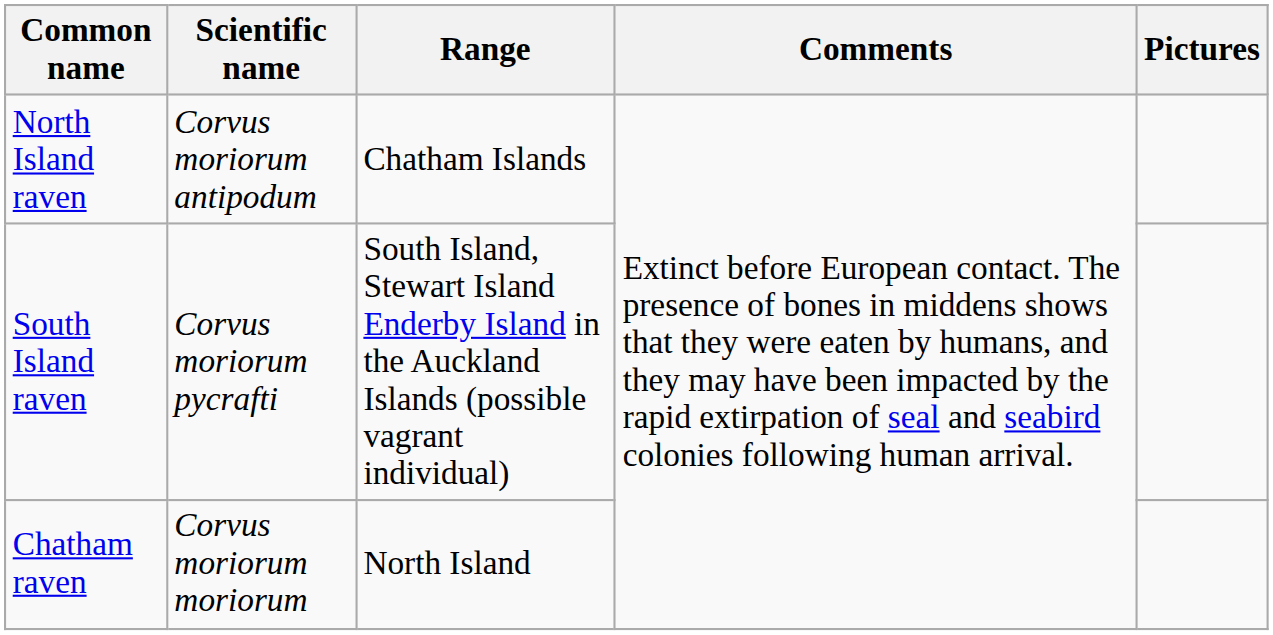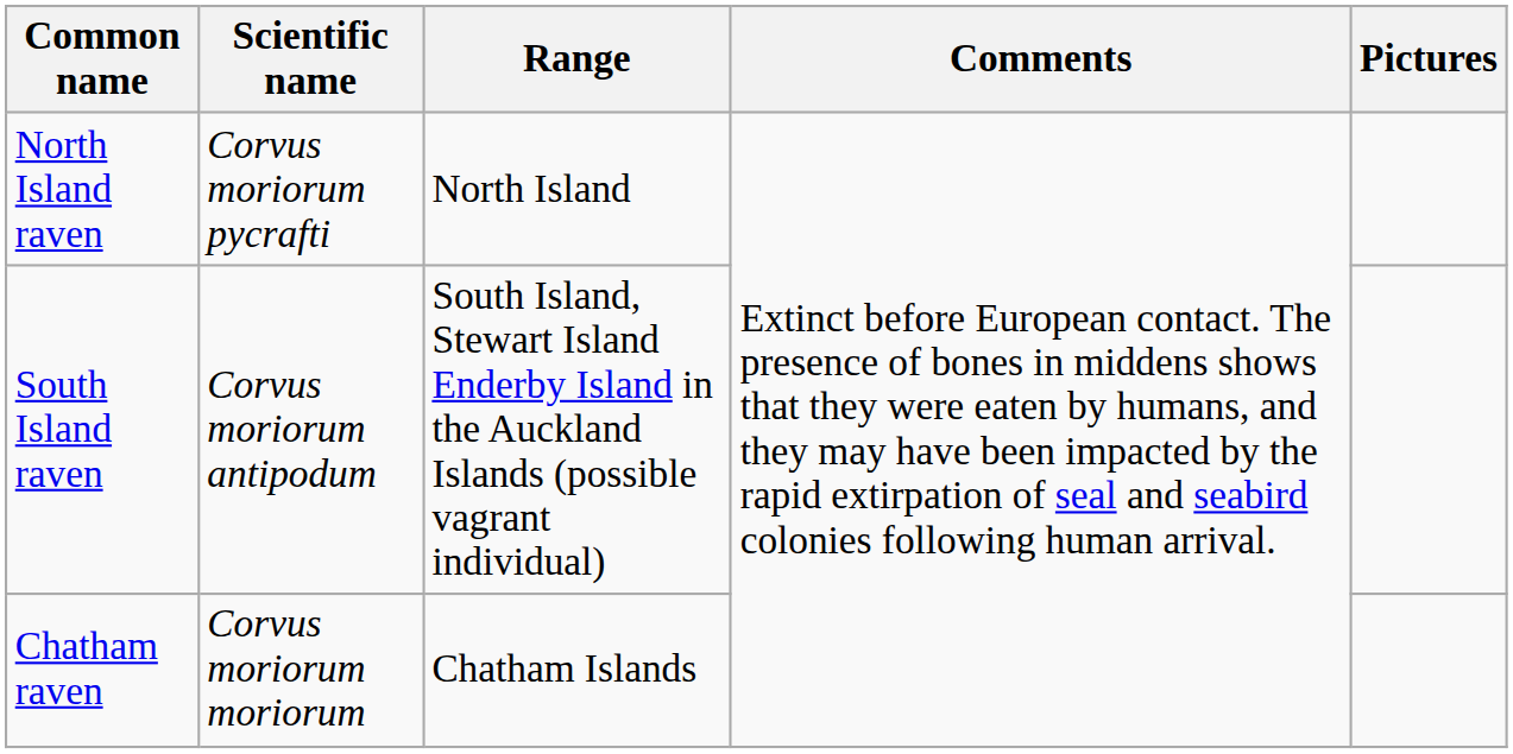North Island raven | Scientific name: Corvus moriorum antipodum -> Corvus moriorum pycrafti
North Island raven | Range: Chatham Islands -> North Island
South Island raven | Scientific name: Corvus moriorum pycrafti -> Corvus moriorum antipodum
Chatham raven | Range: North Island -> Chatham Islands
